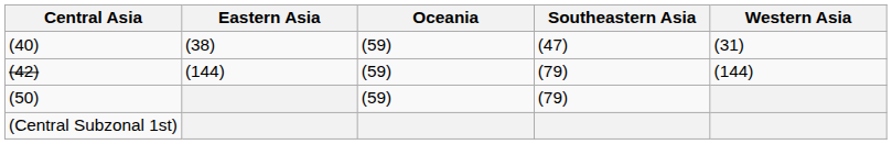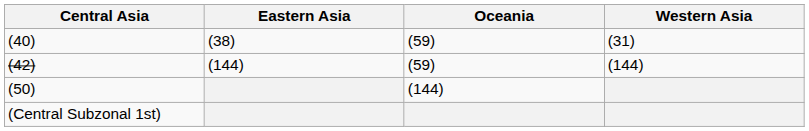- column: Southeastern Asia | (47) | (79) | (79)
(50) | Oceania: (59) -> (144)
